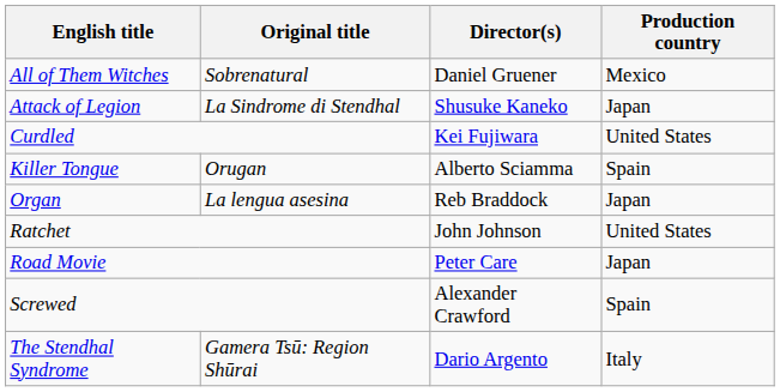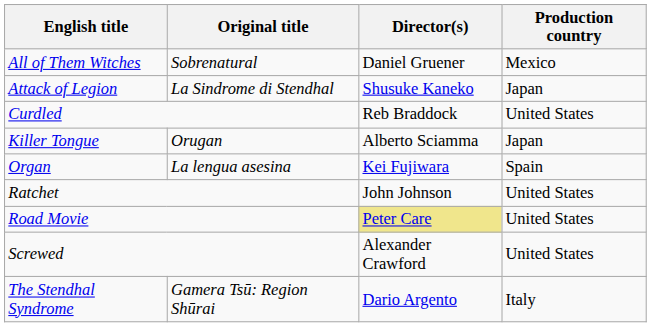Curdled | Director(s): Kei Fujiwara -> Reb Braddock
Killer Tongue | Production country: Spain -> Japan
Organ | Director(s): Reb Braddock -> Kei Fujiwara
Organ | Production country: Japan -> Spain
Road Movie | Director(s): no background -> khaki background
Road Movie | Production country: Japan -> United States
Screwed | Production country: Spain -> United States
